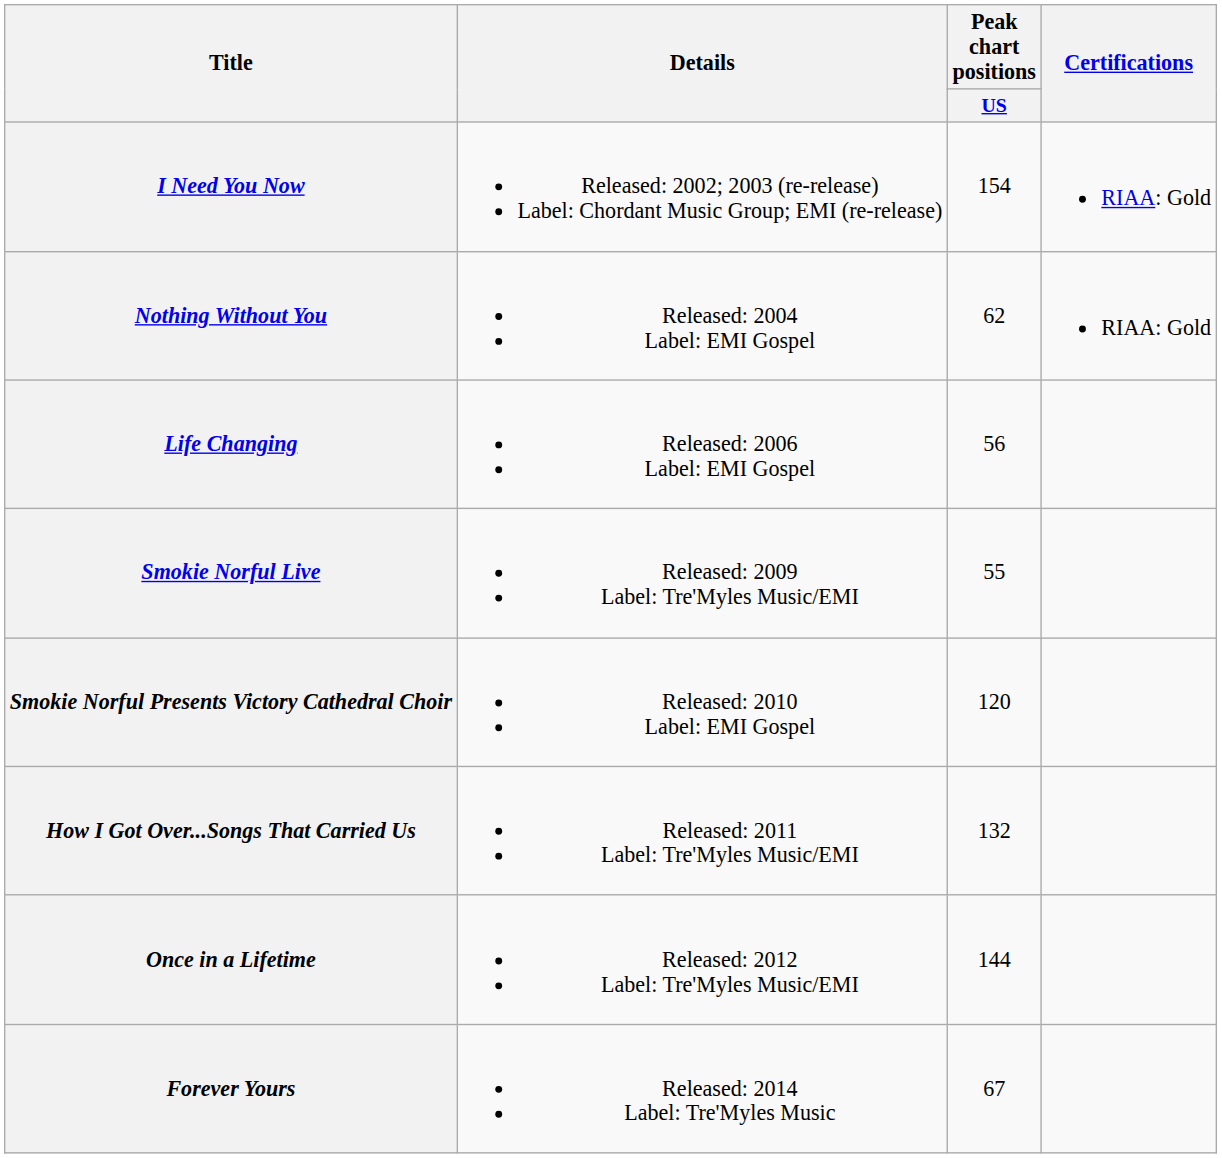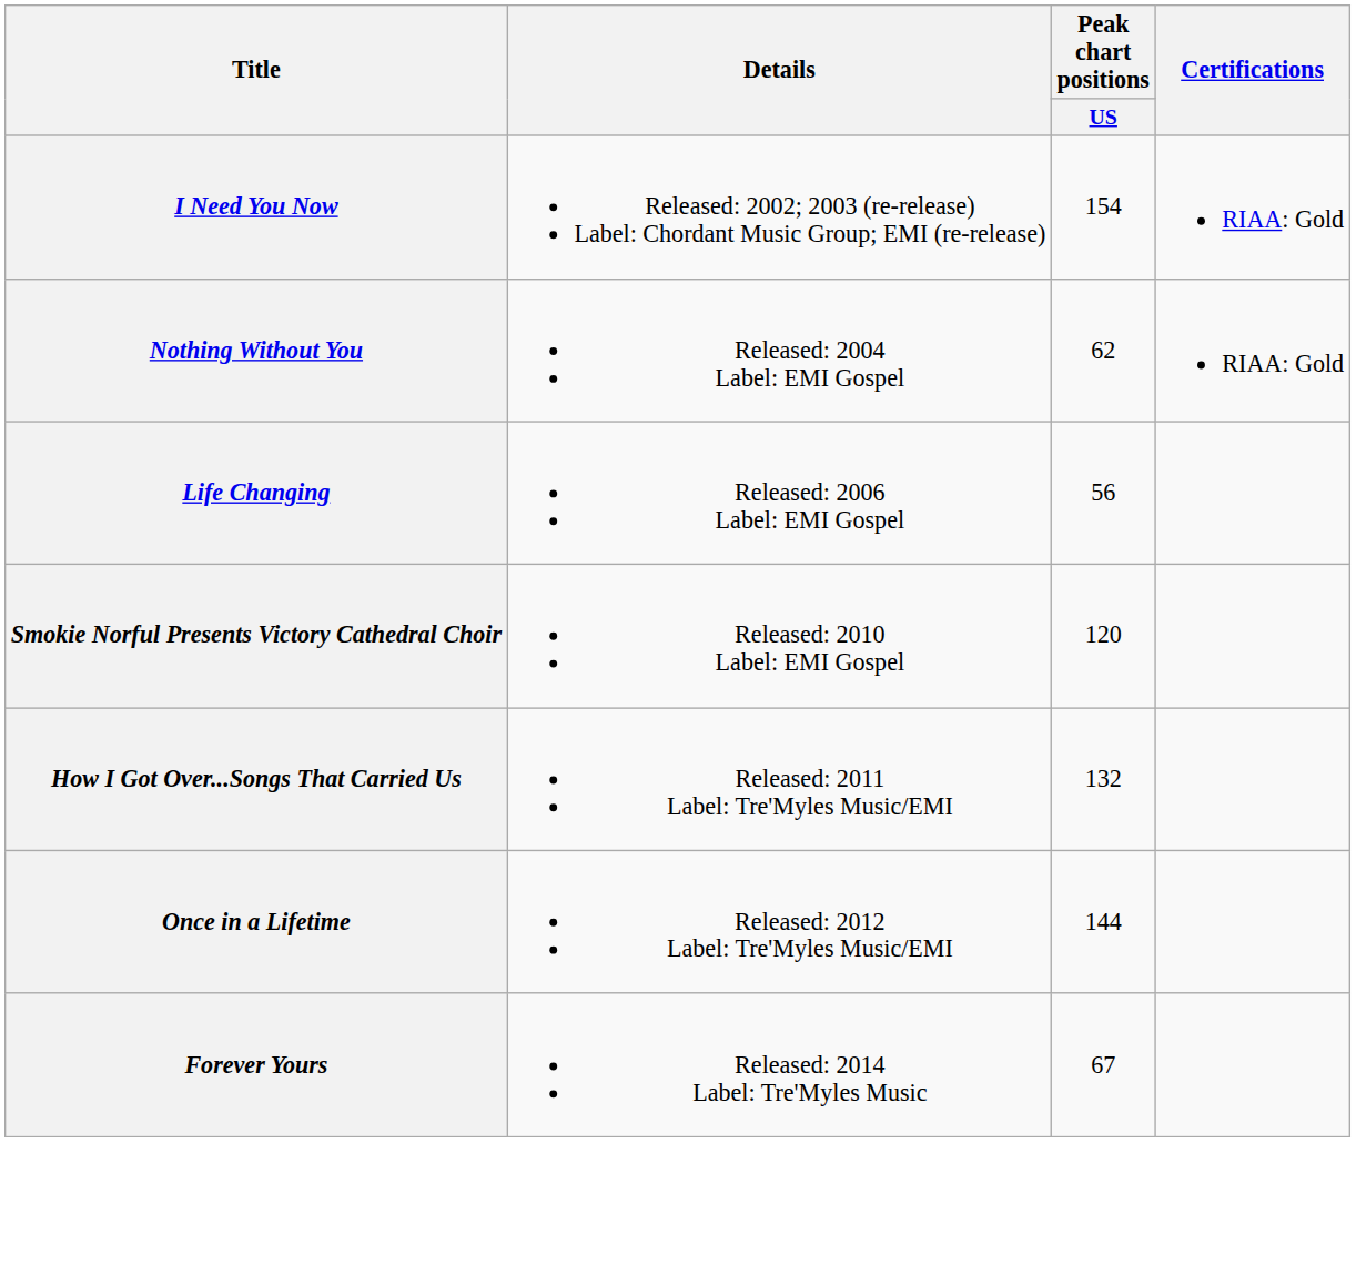- row: Smokie Norful Live | Released: 2009 Label: Tre'Myles Music/EMI | 55
